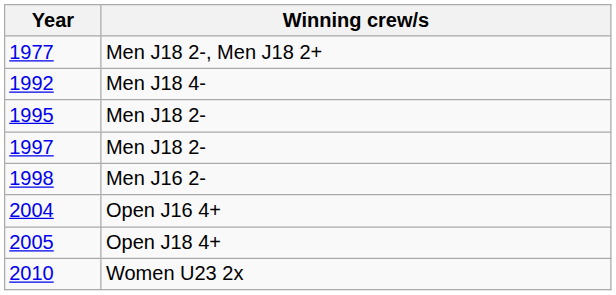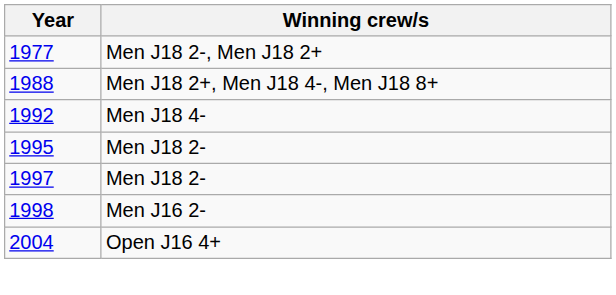+ row: 1988 | Men J18 2+, Men J18 4-, Men J18 8+
- row: 2005 | Open J18 4+
- row: 2010 | Women U23 2x
